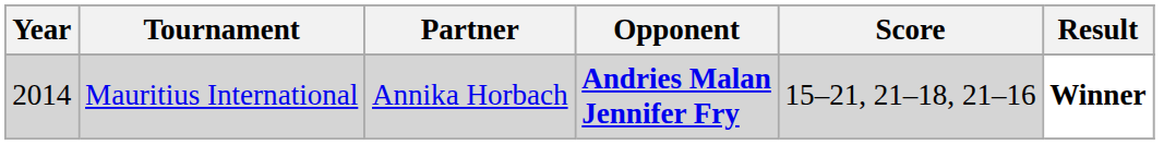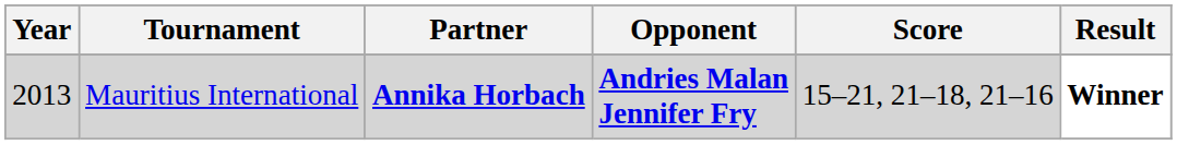Mauritius International | Year: 2014 -> 2013
Mauritius International | Partner: normal -> bold
